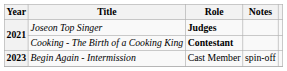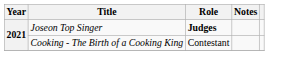Cooking - The Birth of a Cooking King | Role: bold -> normal
- row: 2023 | Begin Again - Intermission | Cast Member | spin-off
